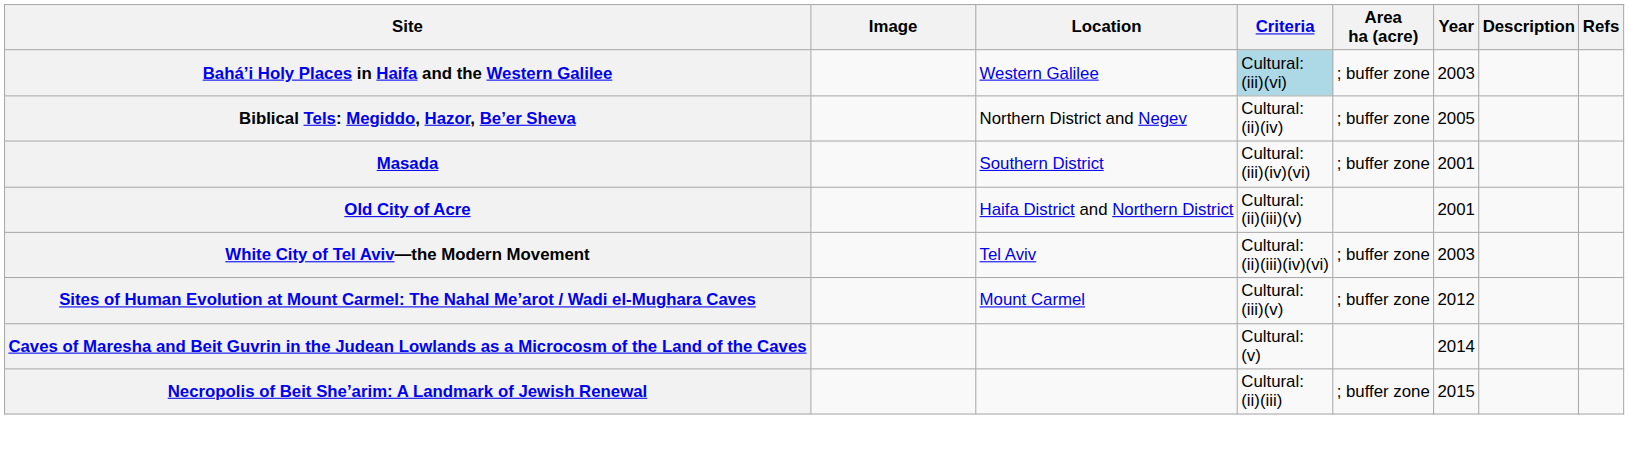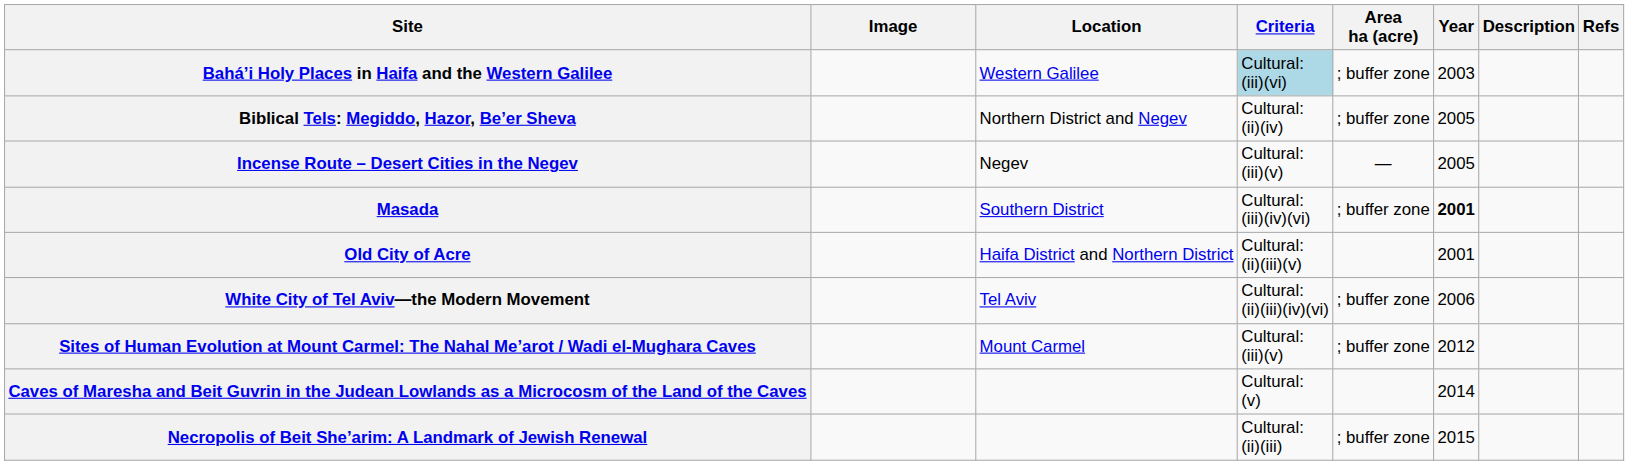+ row: Incense Route – Desert Cities in the Negev | Negev | Cultural: (iii)(v) | — | 2005
Masada | Year: normal -> bold
White City of Tel Aviv—the Modern Movement | Year: 2003 -> 2006
